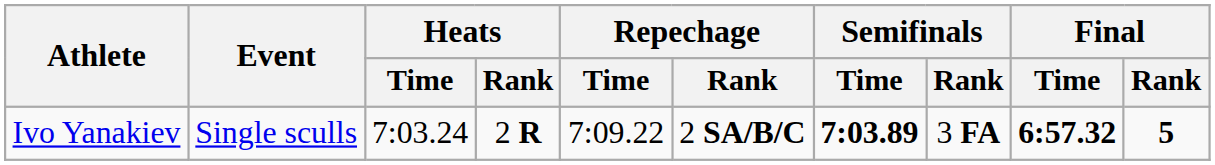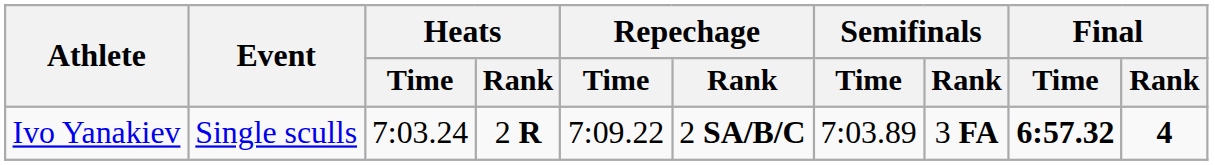Ivo Yanakiev | Semifinals / Time: bold -> normal
Ivo Yanakiev | Final / Rank: 5 -> 4
